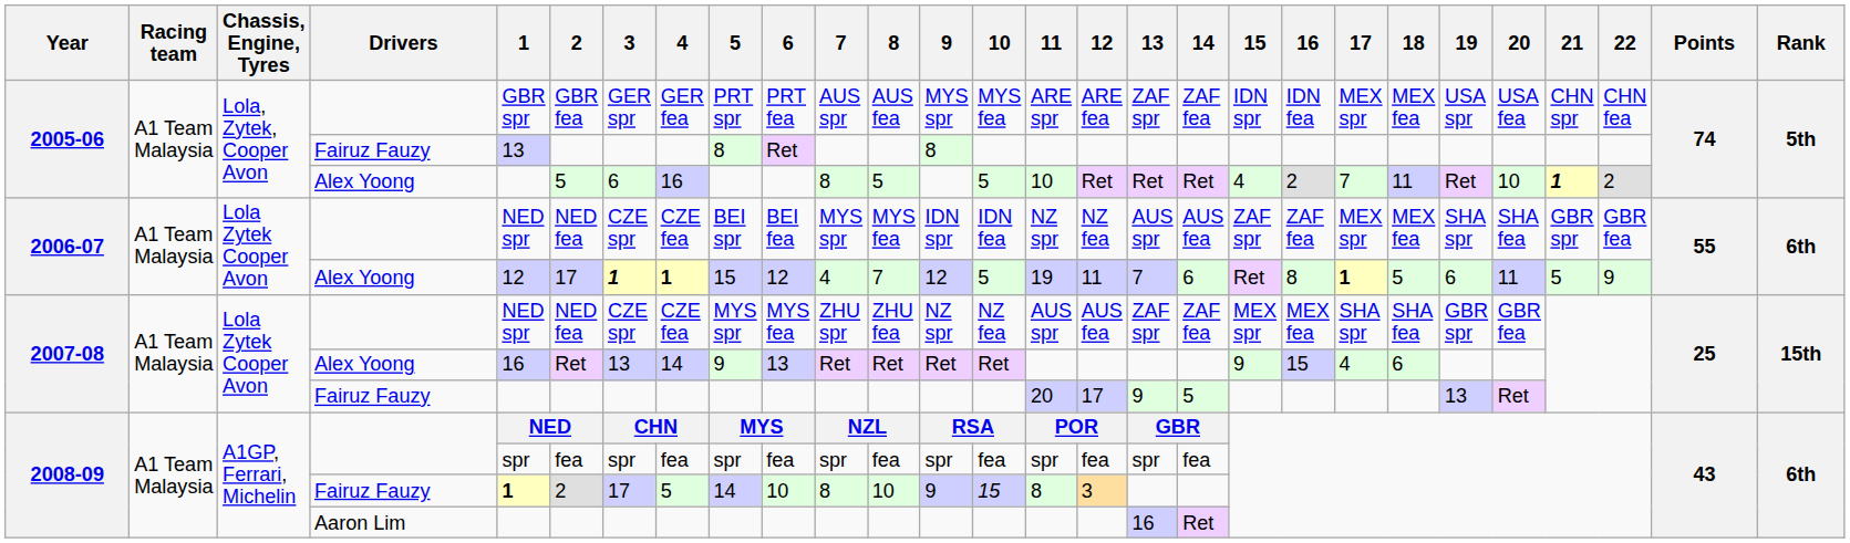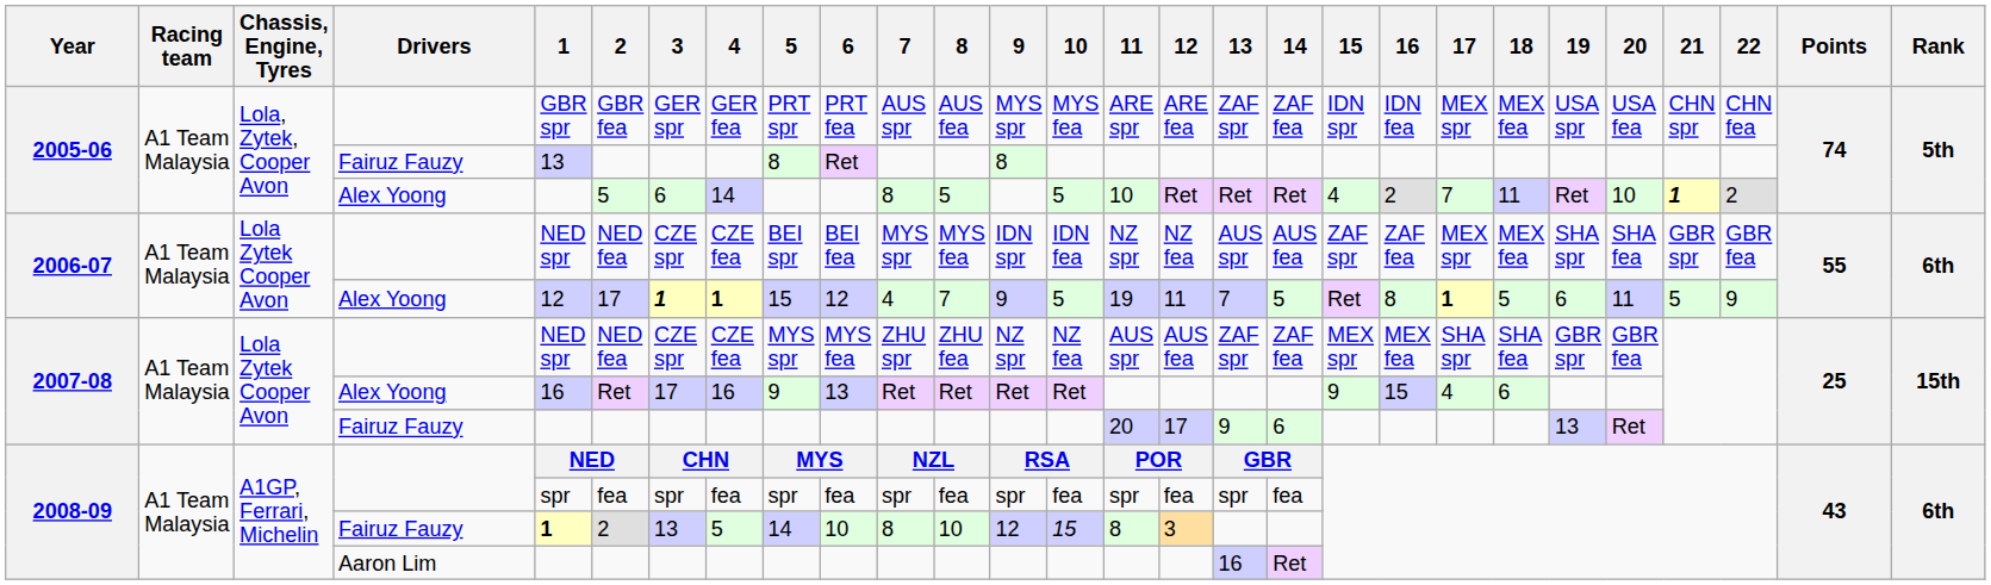2005-06 / Alex Yoong | 4: 16 -> 14
2006-07 / Alex Yoong | 9: 12 -> 9
2006-07 / Alex Yoong | 14: 6 -> 5
2007-08 / Alex Yoong | 3: 13 -> 17
2007-08 / Alex Yoong | 4: 14 -> 16
2007-08 / Fairuz Fauzy | 14: 5 -> 6
2008-09 / Fairuz Fauzy | 3: 17 -> 13
2008-09 / Fairuz Fauzy | 9: 9 -> 12
